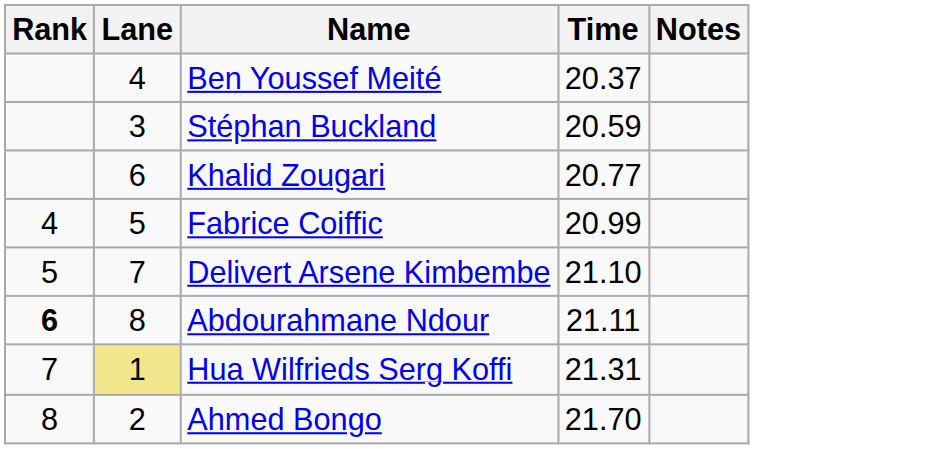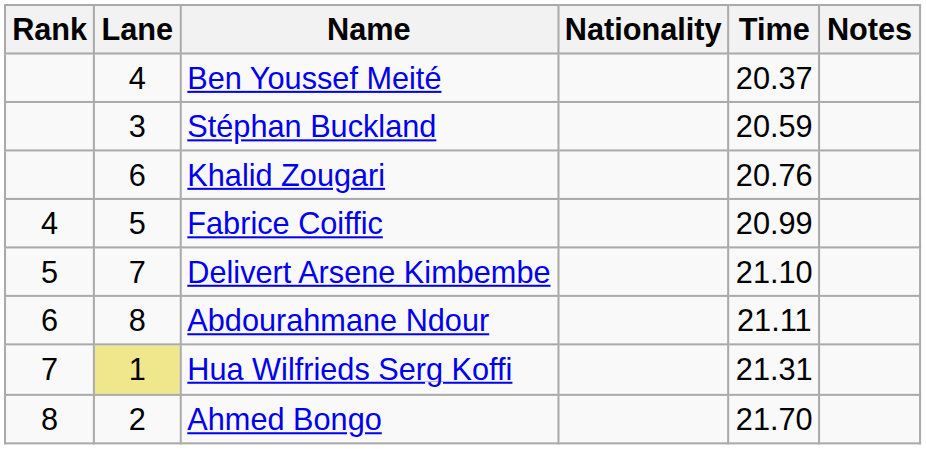+ column: Nationality
Khalid Zougari | Time: 20.77 -> 20.76
Abdourahmane Ndour | Rank: bold -> normal
